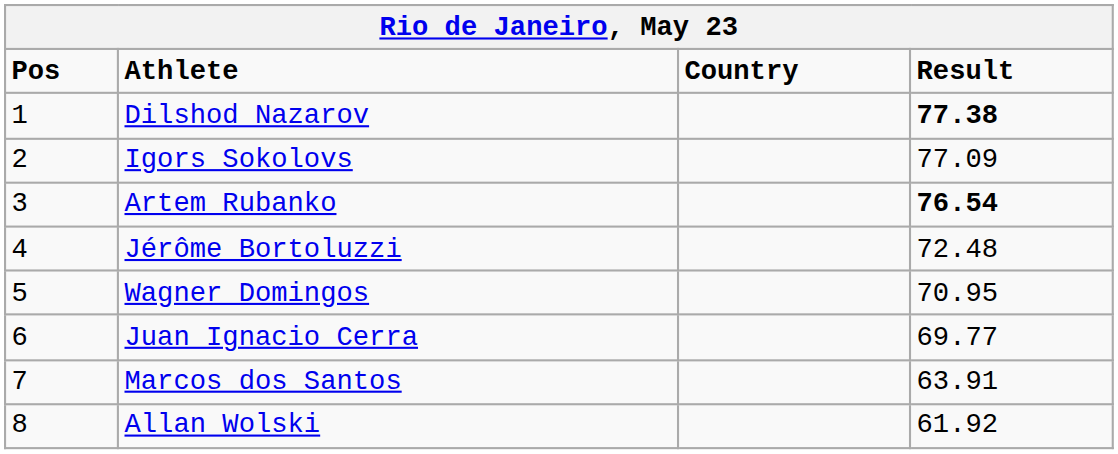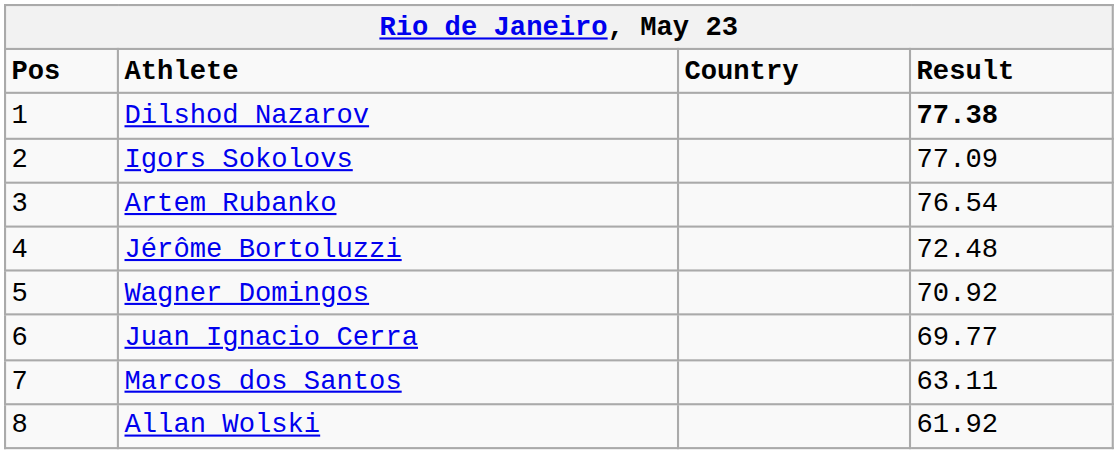Artem Rubanko | Result: bold -> normal
Wagner Domingos | Result: 70.95 -> 70.92
Marcos dos Santos | Result: 63.91 -> 63.11
